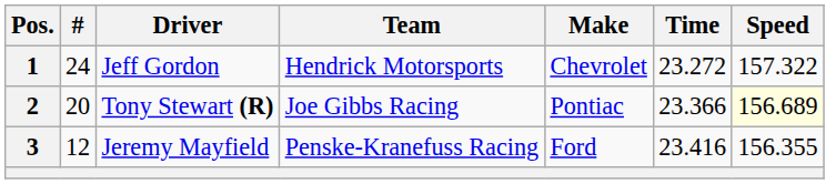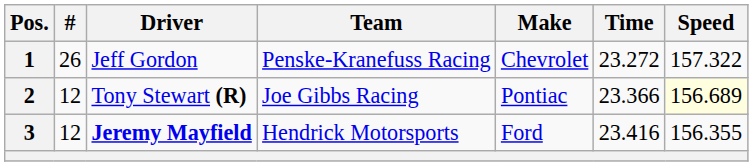1 | #: 24 -> 26
1 | Team: Hendrick Motorsports -> Penske-Kranefuss Racing
2 | #: 20 -> 12
3 | Driver: normal -> bold
3 | Team: Penske-Kranefuss Racing -> Hendrick Motorsports
